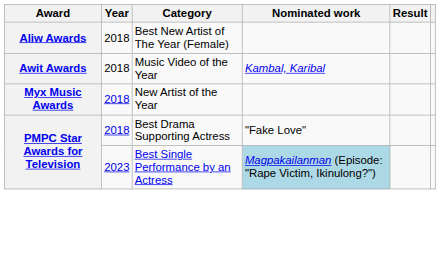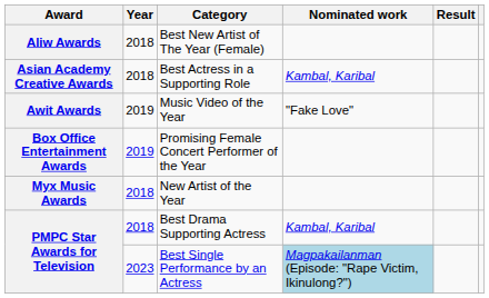+ row: Asian Academy Creative Awards | 2018 | Best Actress in a Supporting Role | Kambal, Karibal
Music Video of the Year | Year: 2018 -> 2019
Music Video of the Year | Nominated work: Kambal, Karibal -> "Fake Love"
+ row: Box Office Entertainment Awards | 2019 | Promising Female Concert Performer of the Year
Best Drama Supporting Actress | Nominated work: "Fake Love" -> Kambal, Karibal
